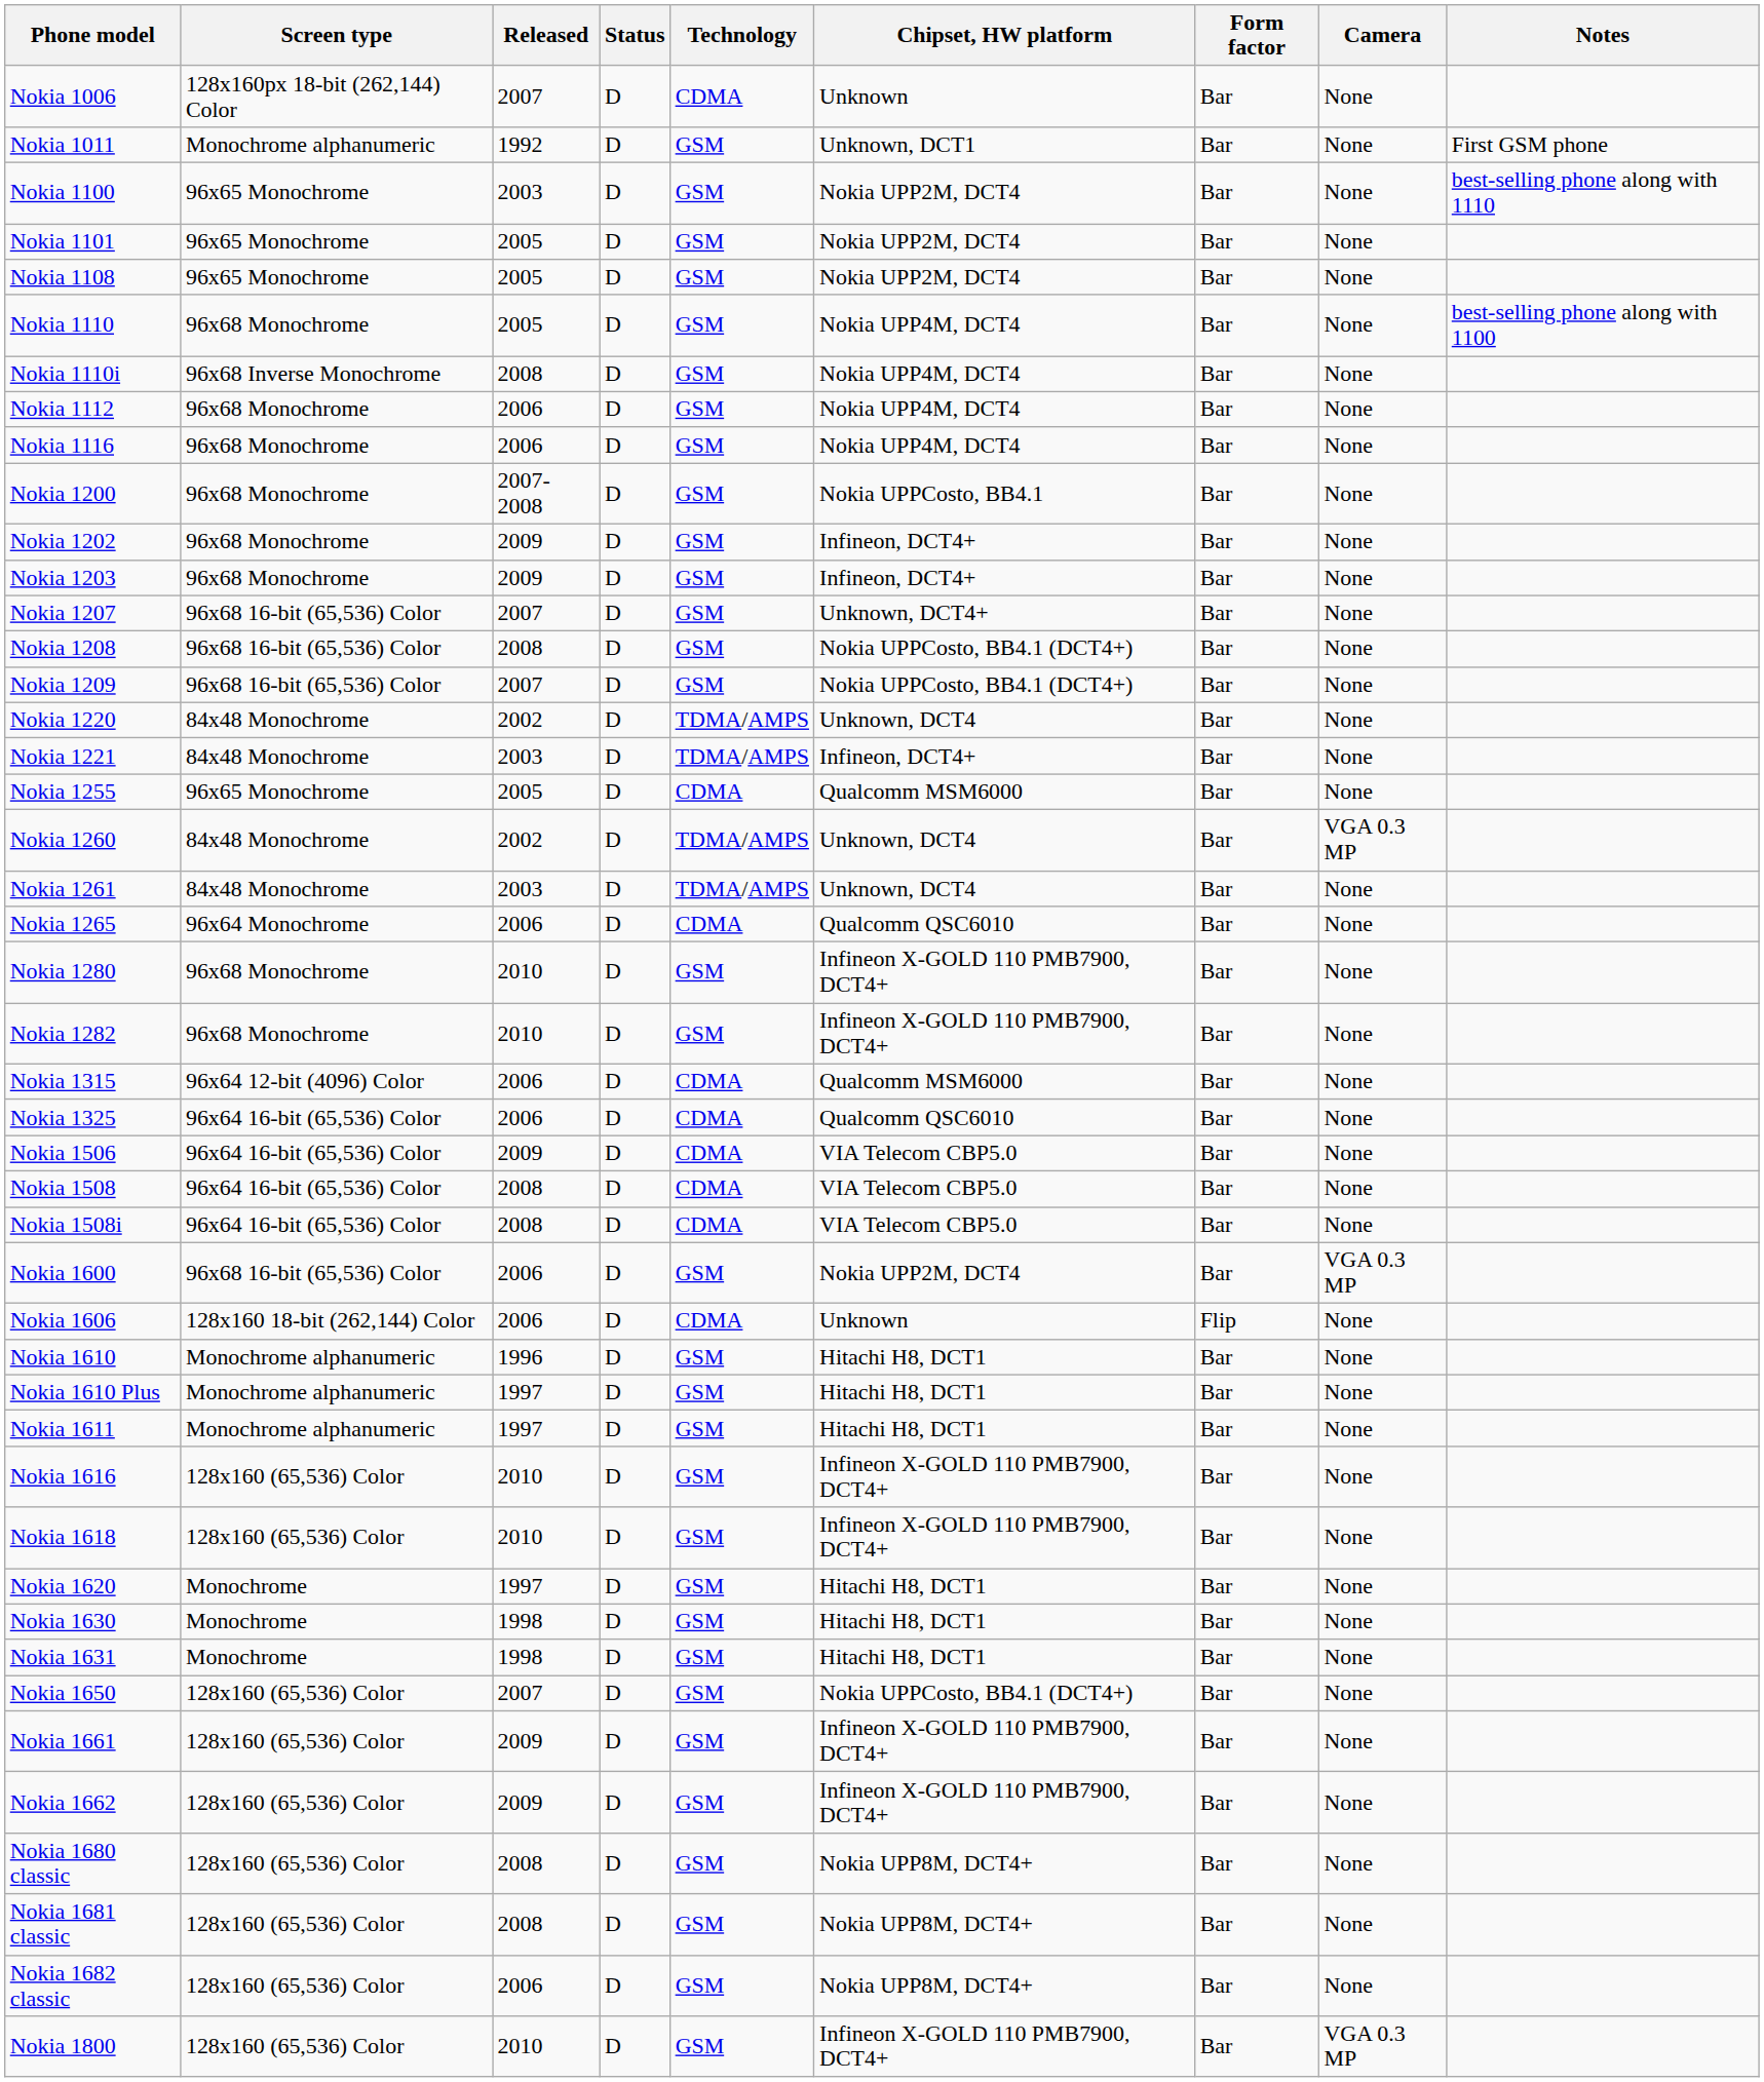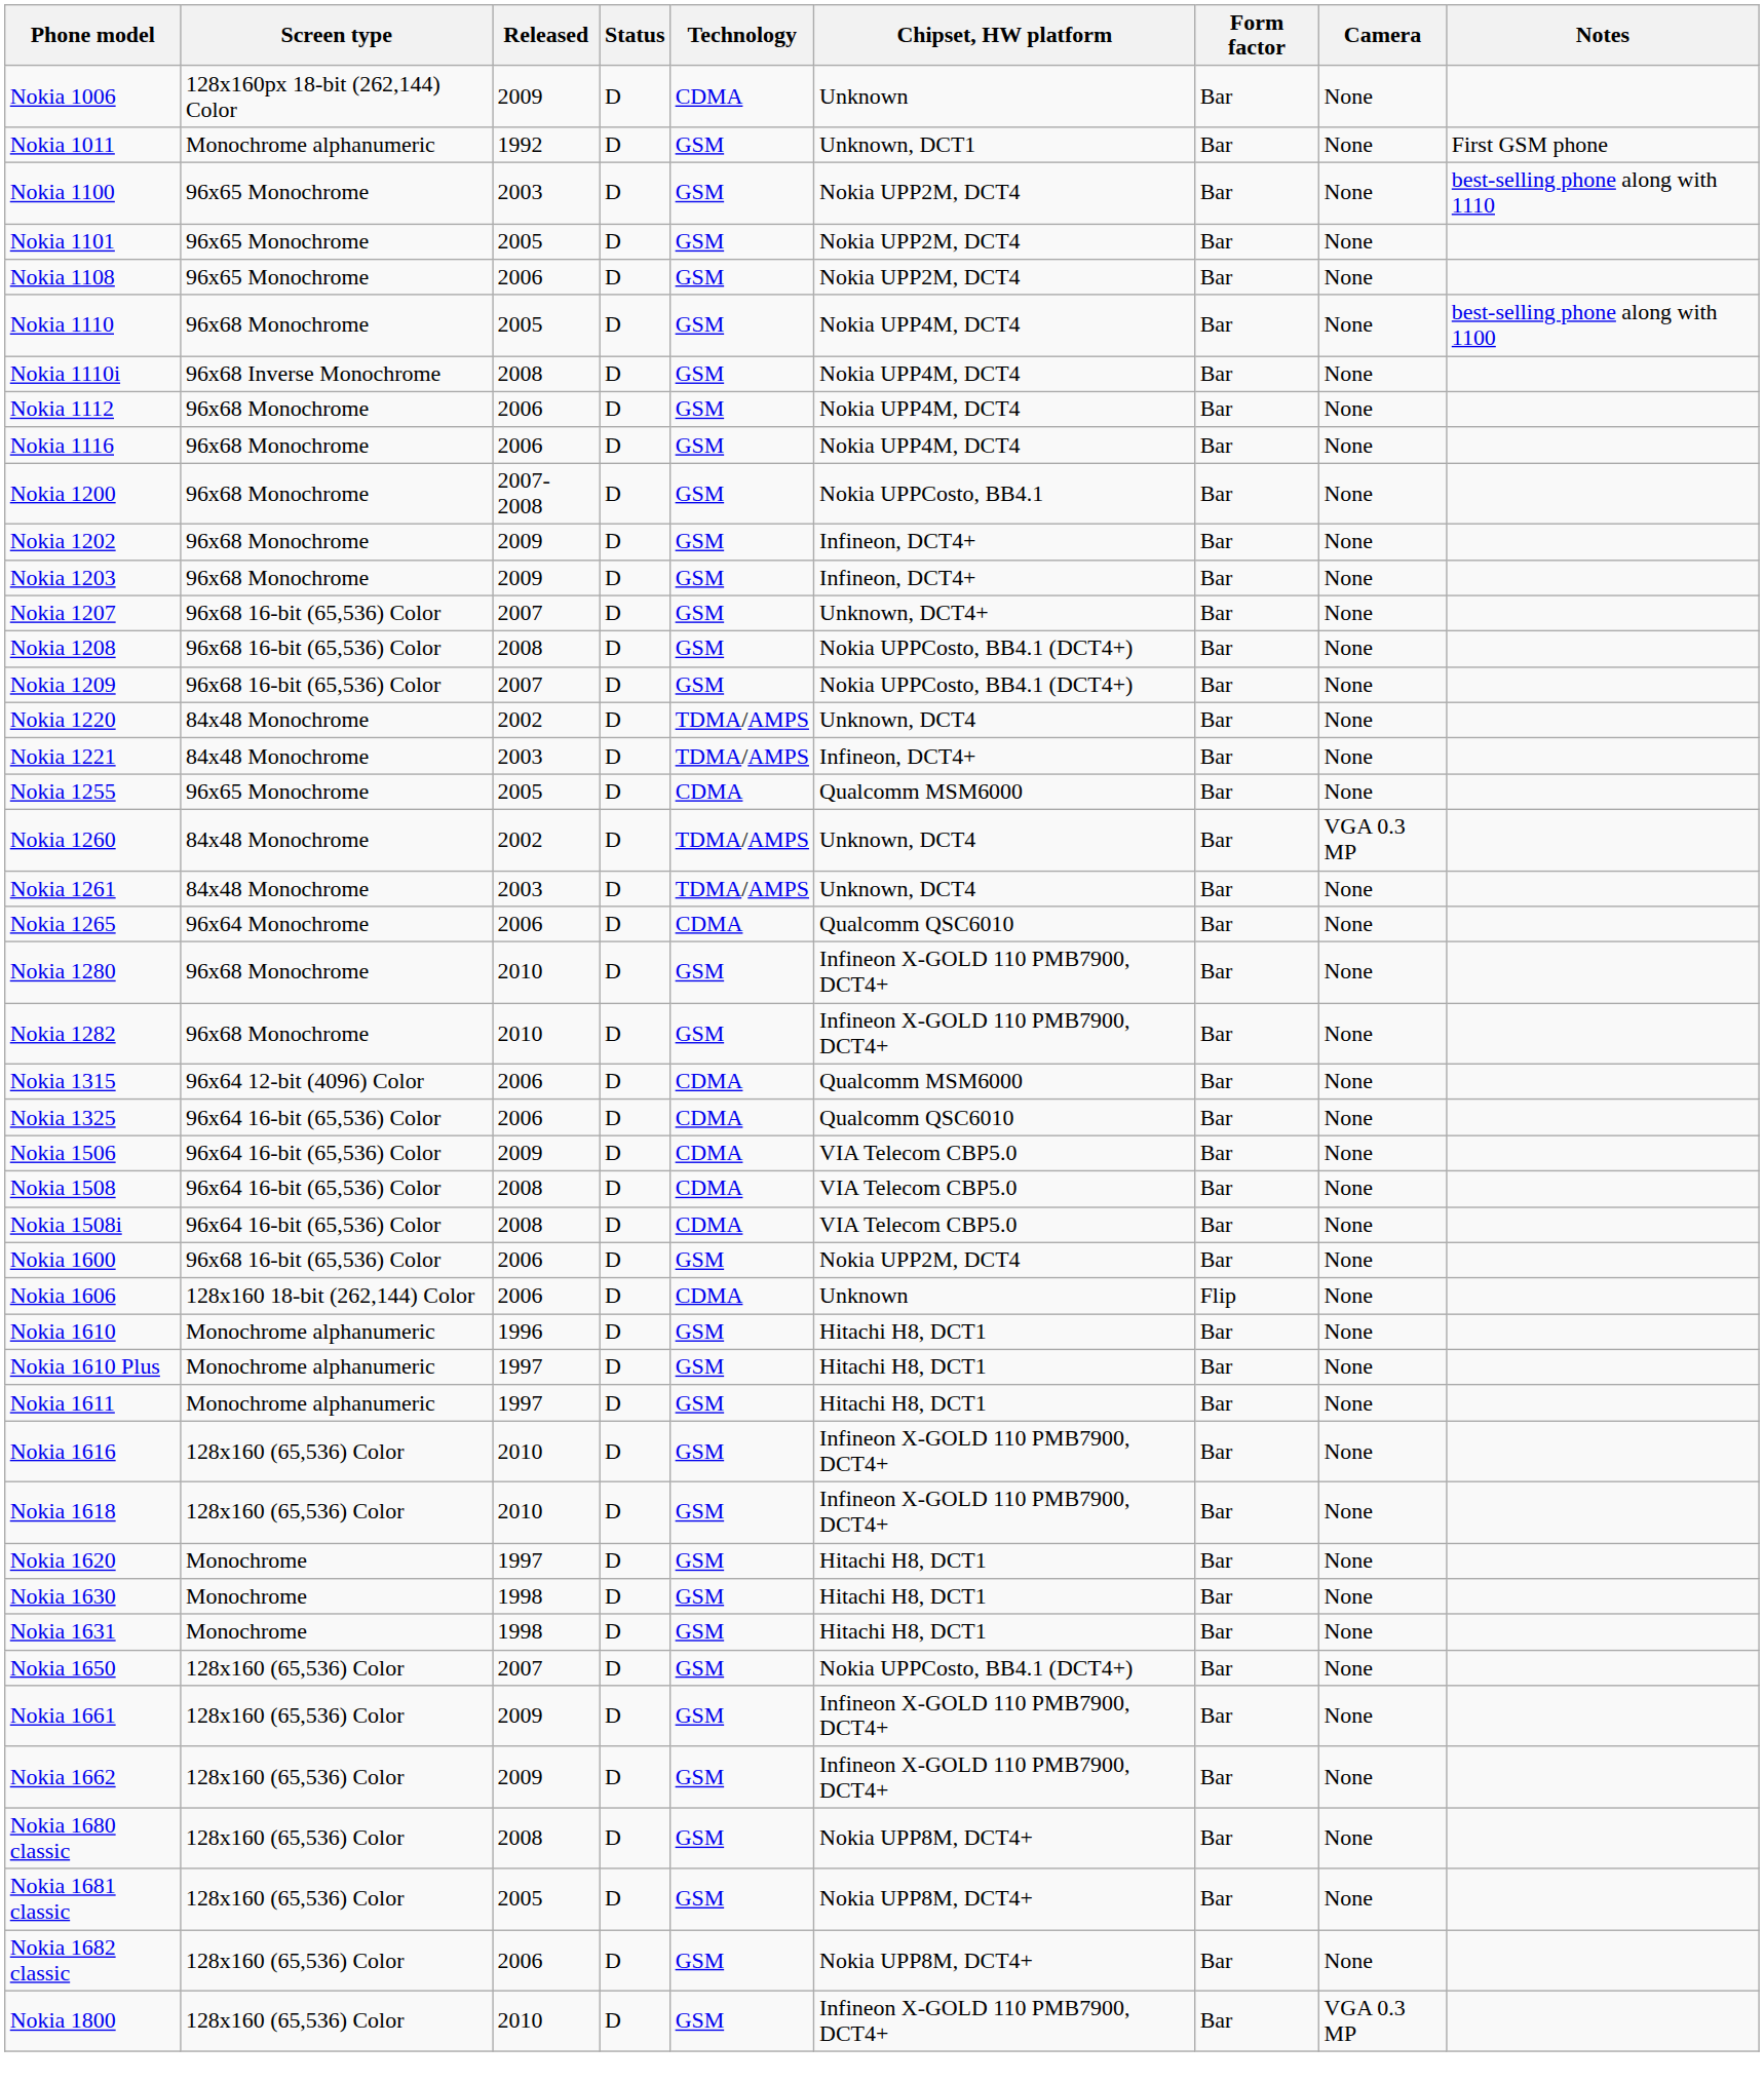Nokia 1006 | Released: 2007 -> 2009
Nokia 1108 | Released: 2005 -> 2006
Nokia 1600 | Camera: VGA 0.3 MP -> None
Nokia 1681 classic | Released: 2008 -> 2005
